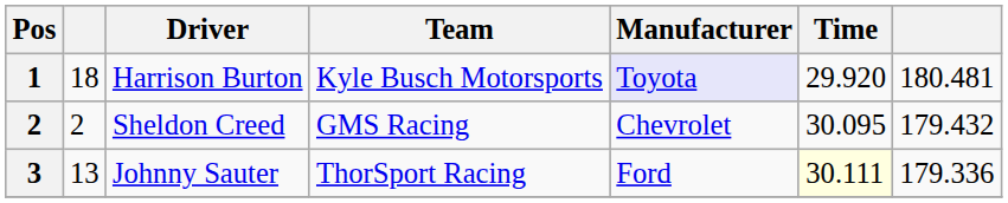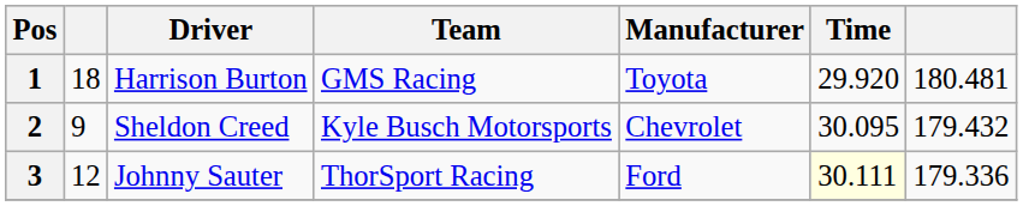Harrison Burton | Team: Kyle Busch Motorsports -> GMS Racing
Harrison Burton | Manufacturer: lavender background -> no background
Sheldon Creed | column 2: 2 -> 9
Sheldon Creed | Team: GMS Racing -> Kyle Busch Motorsports
Johnny Sauter | column 2: 13 -> 12
